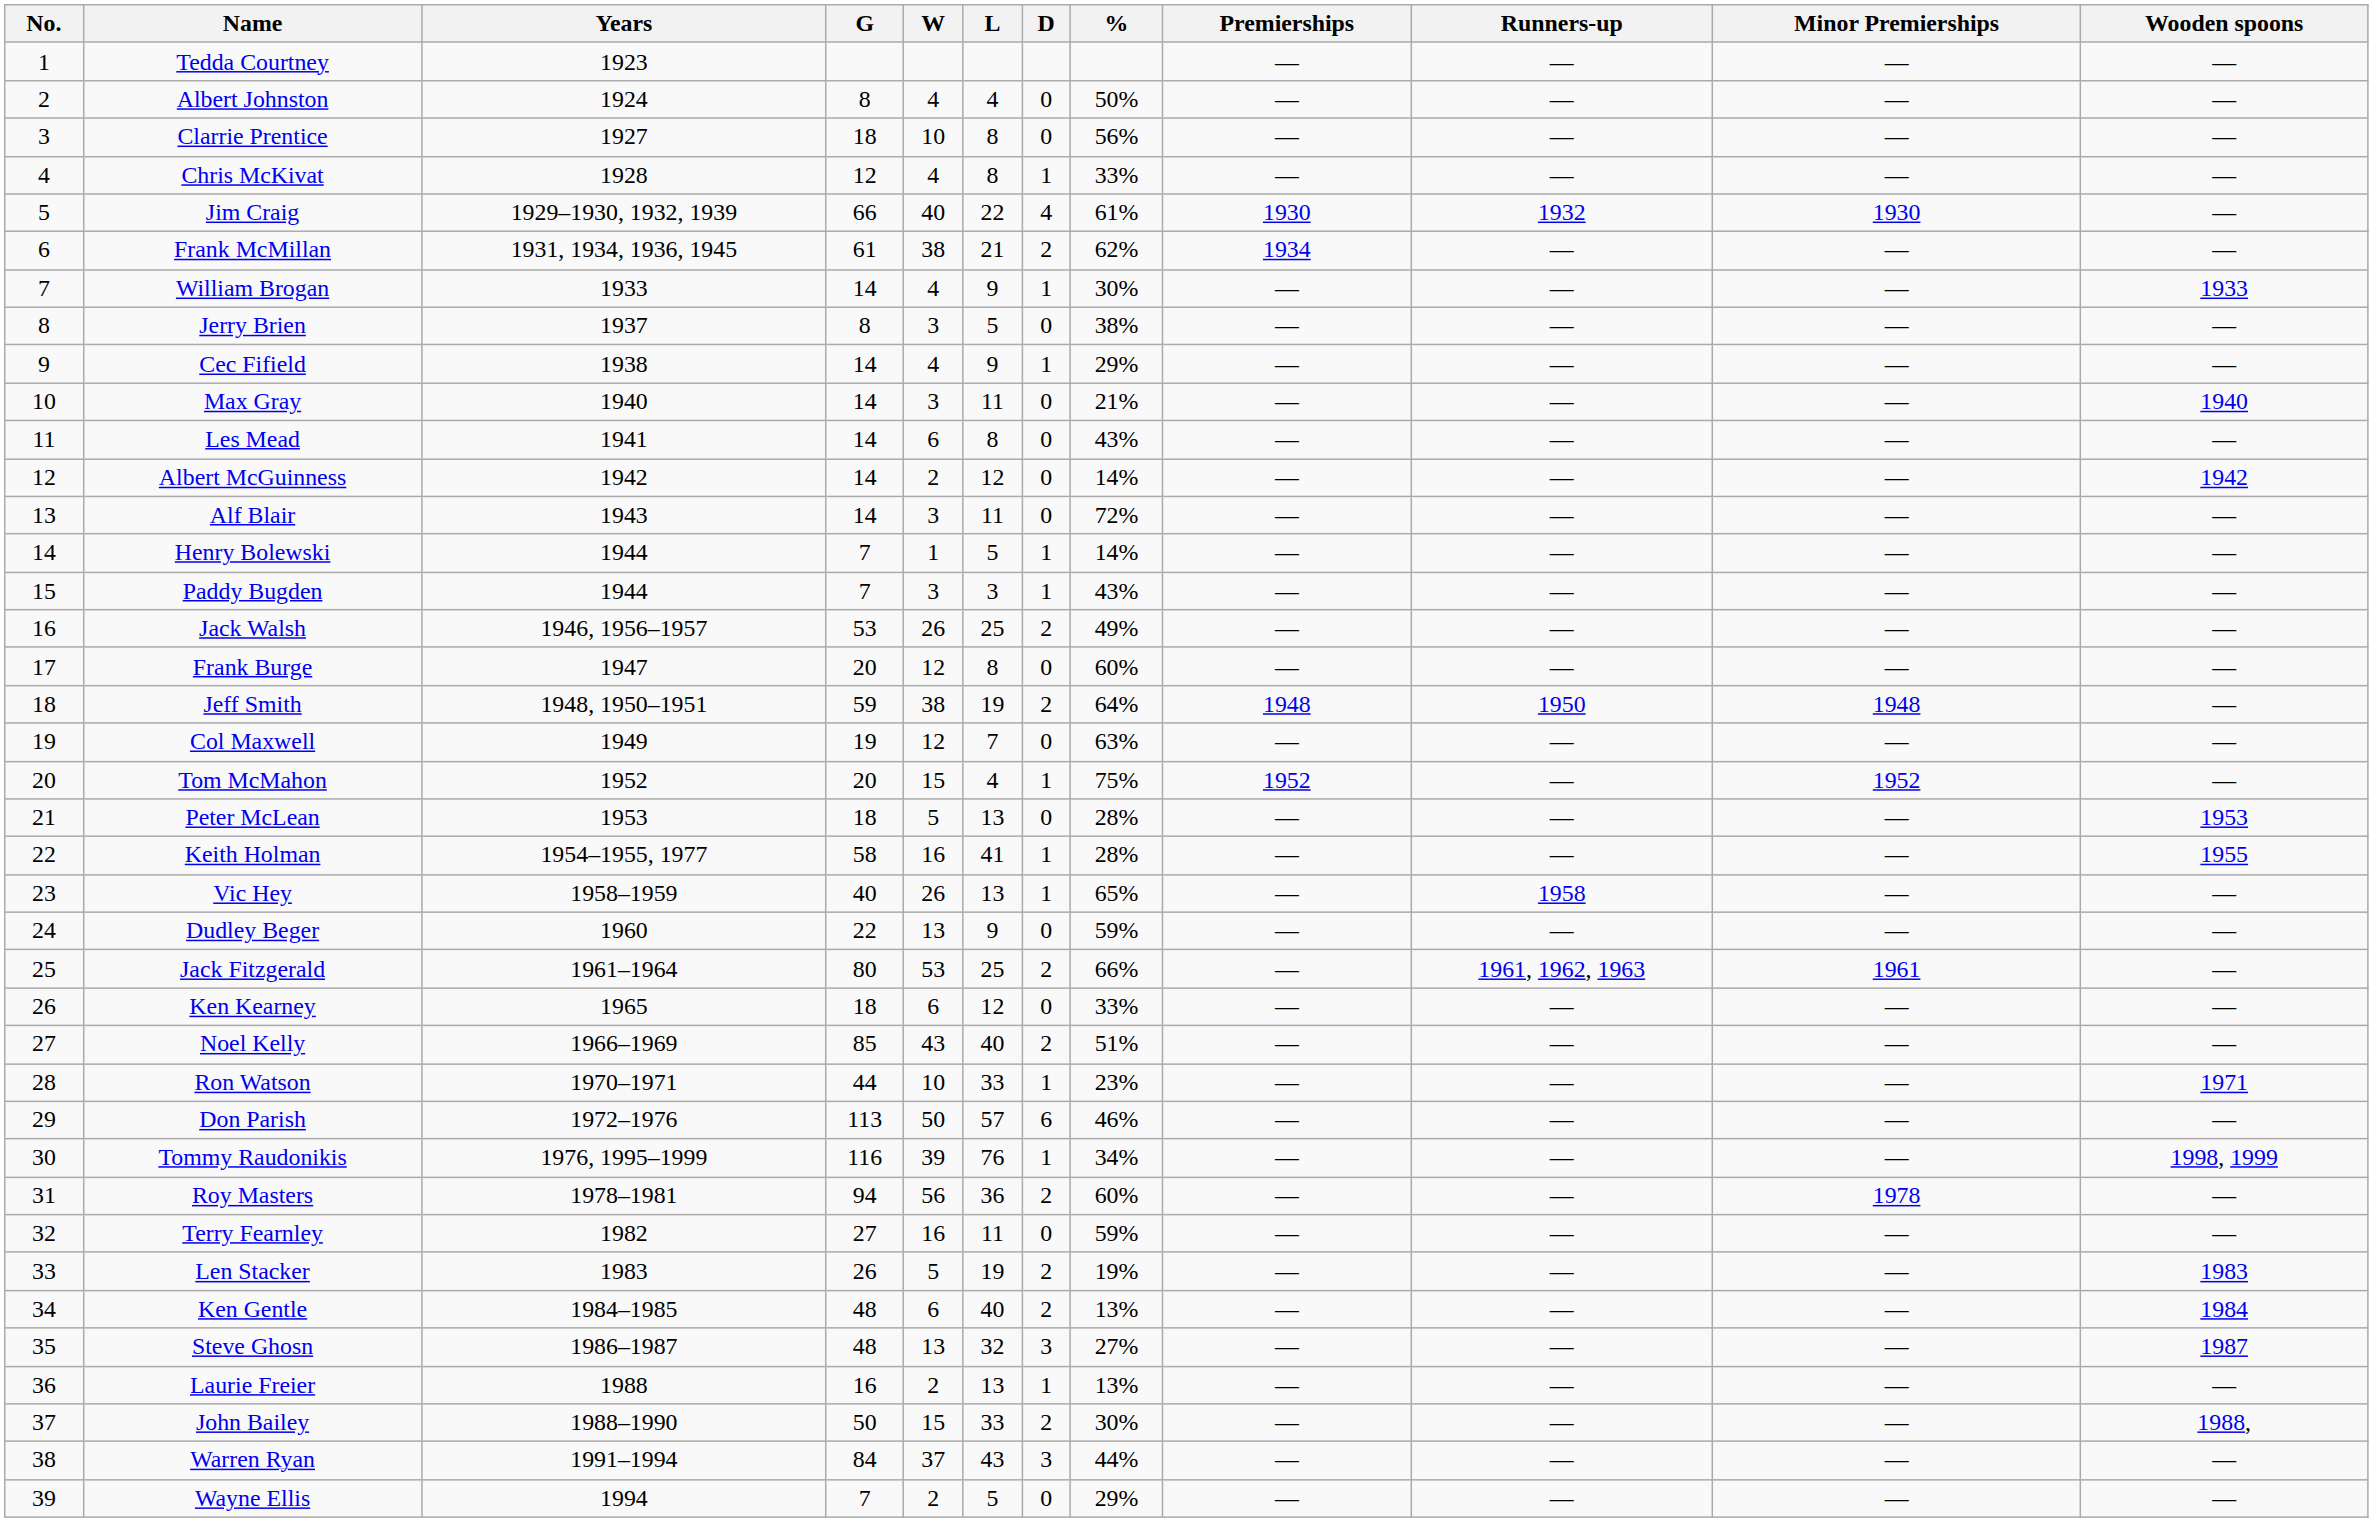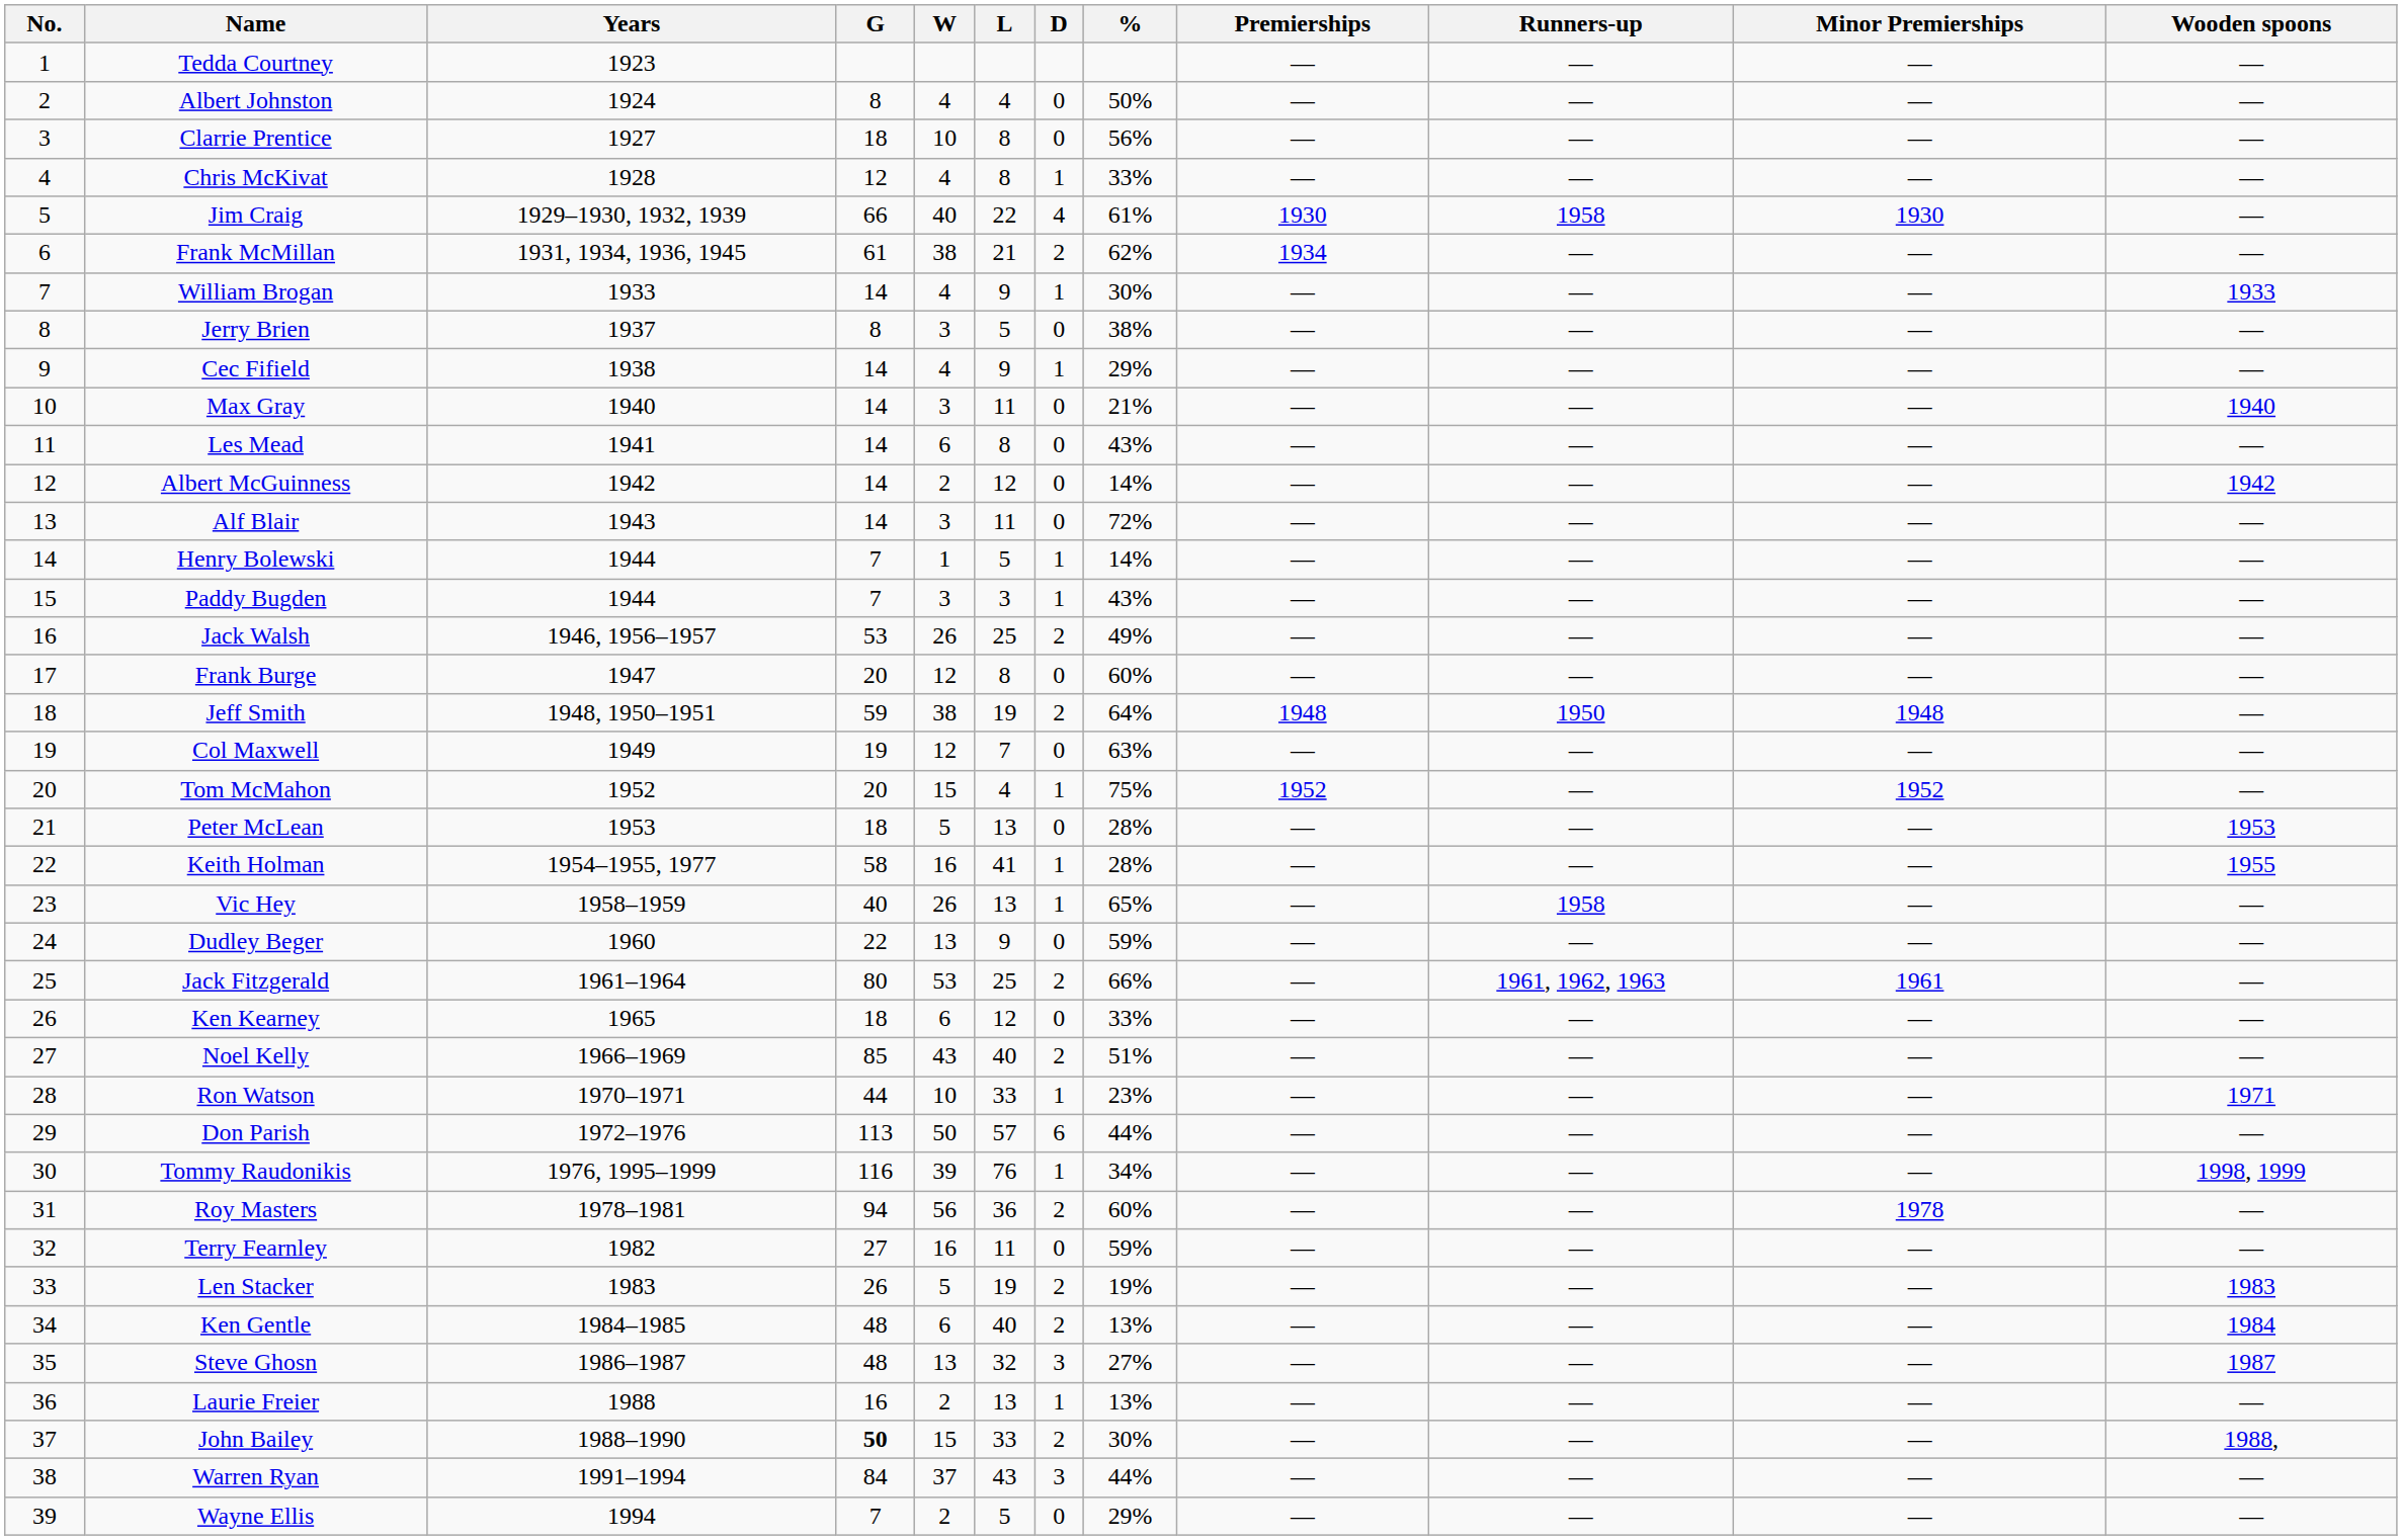Jim Craig | Runners-up: 1932 -> 1958
Don Parish | %: 46% -> 44%
John Bailey | G: normal -> bold
